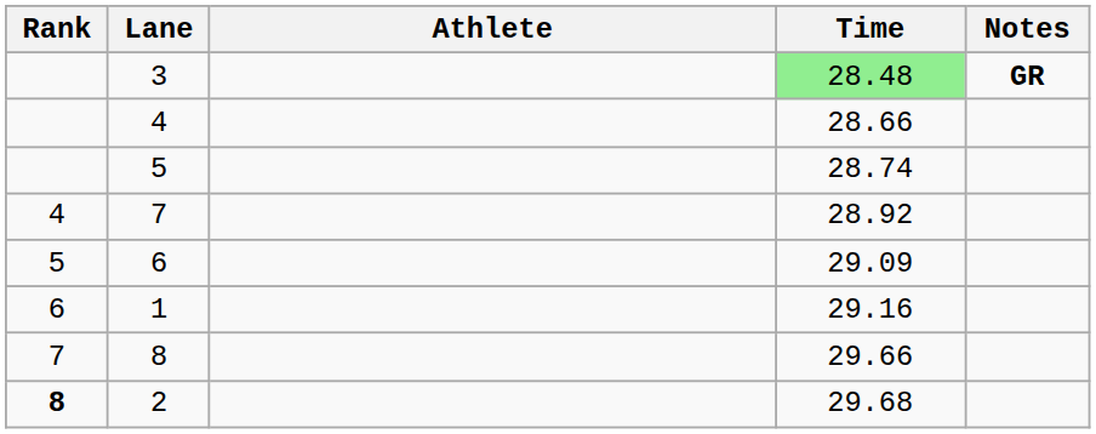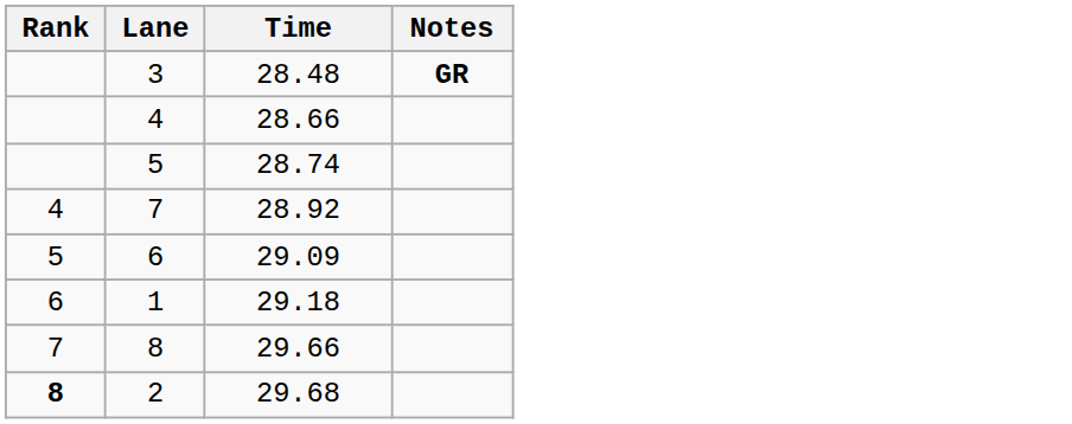- column: Athlete
3 | Time: lightgreen background -> no background
1 | Time: 29.16 -> 29.18
